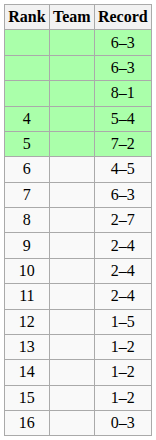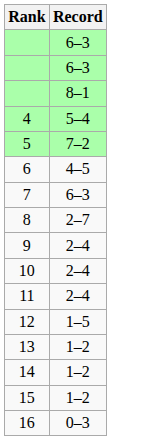- column: Team
